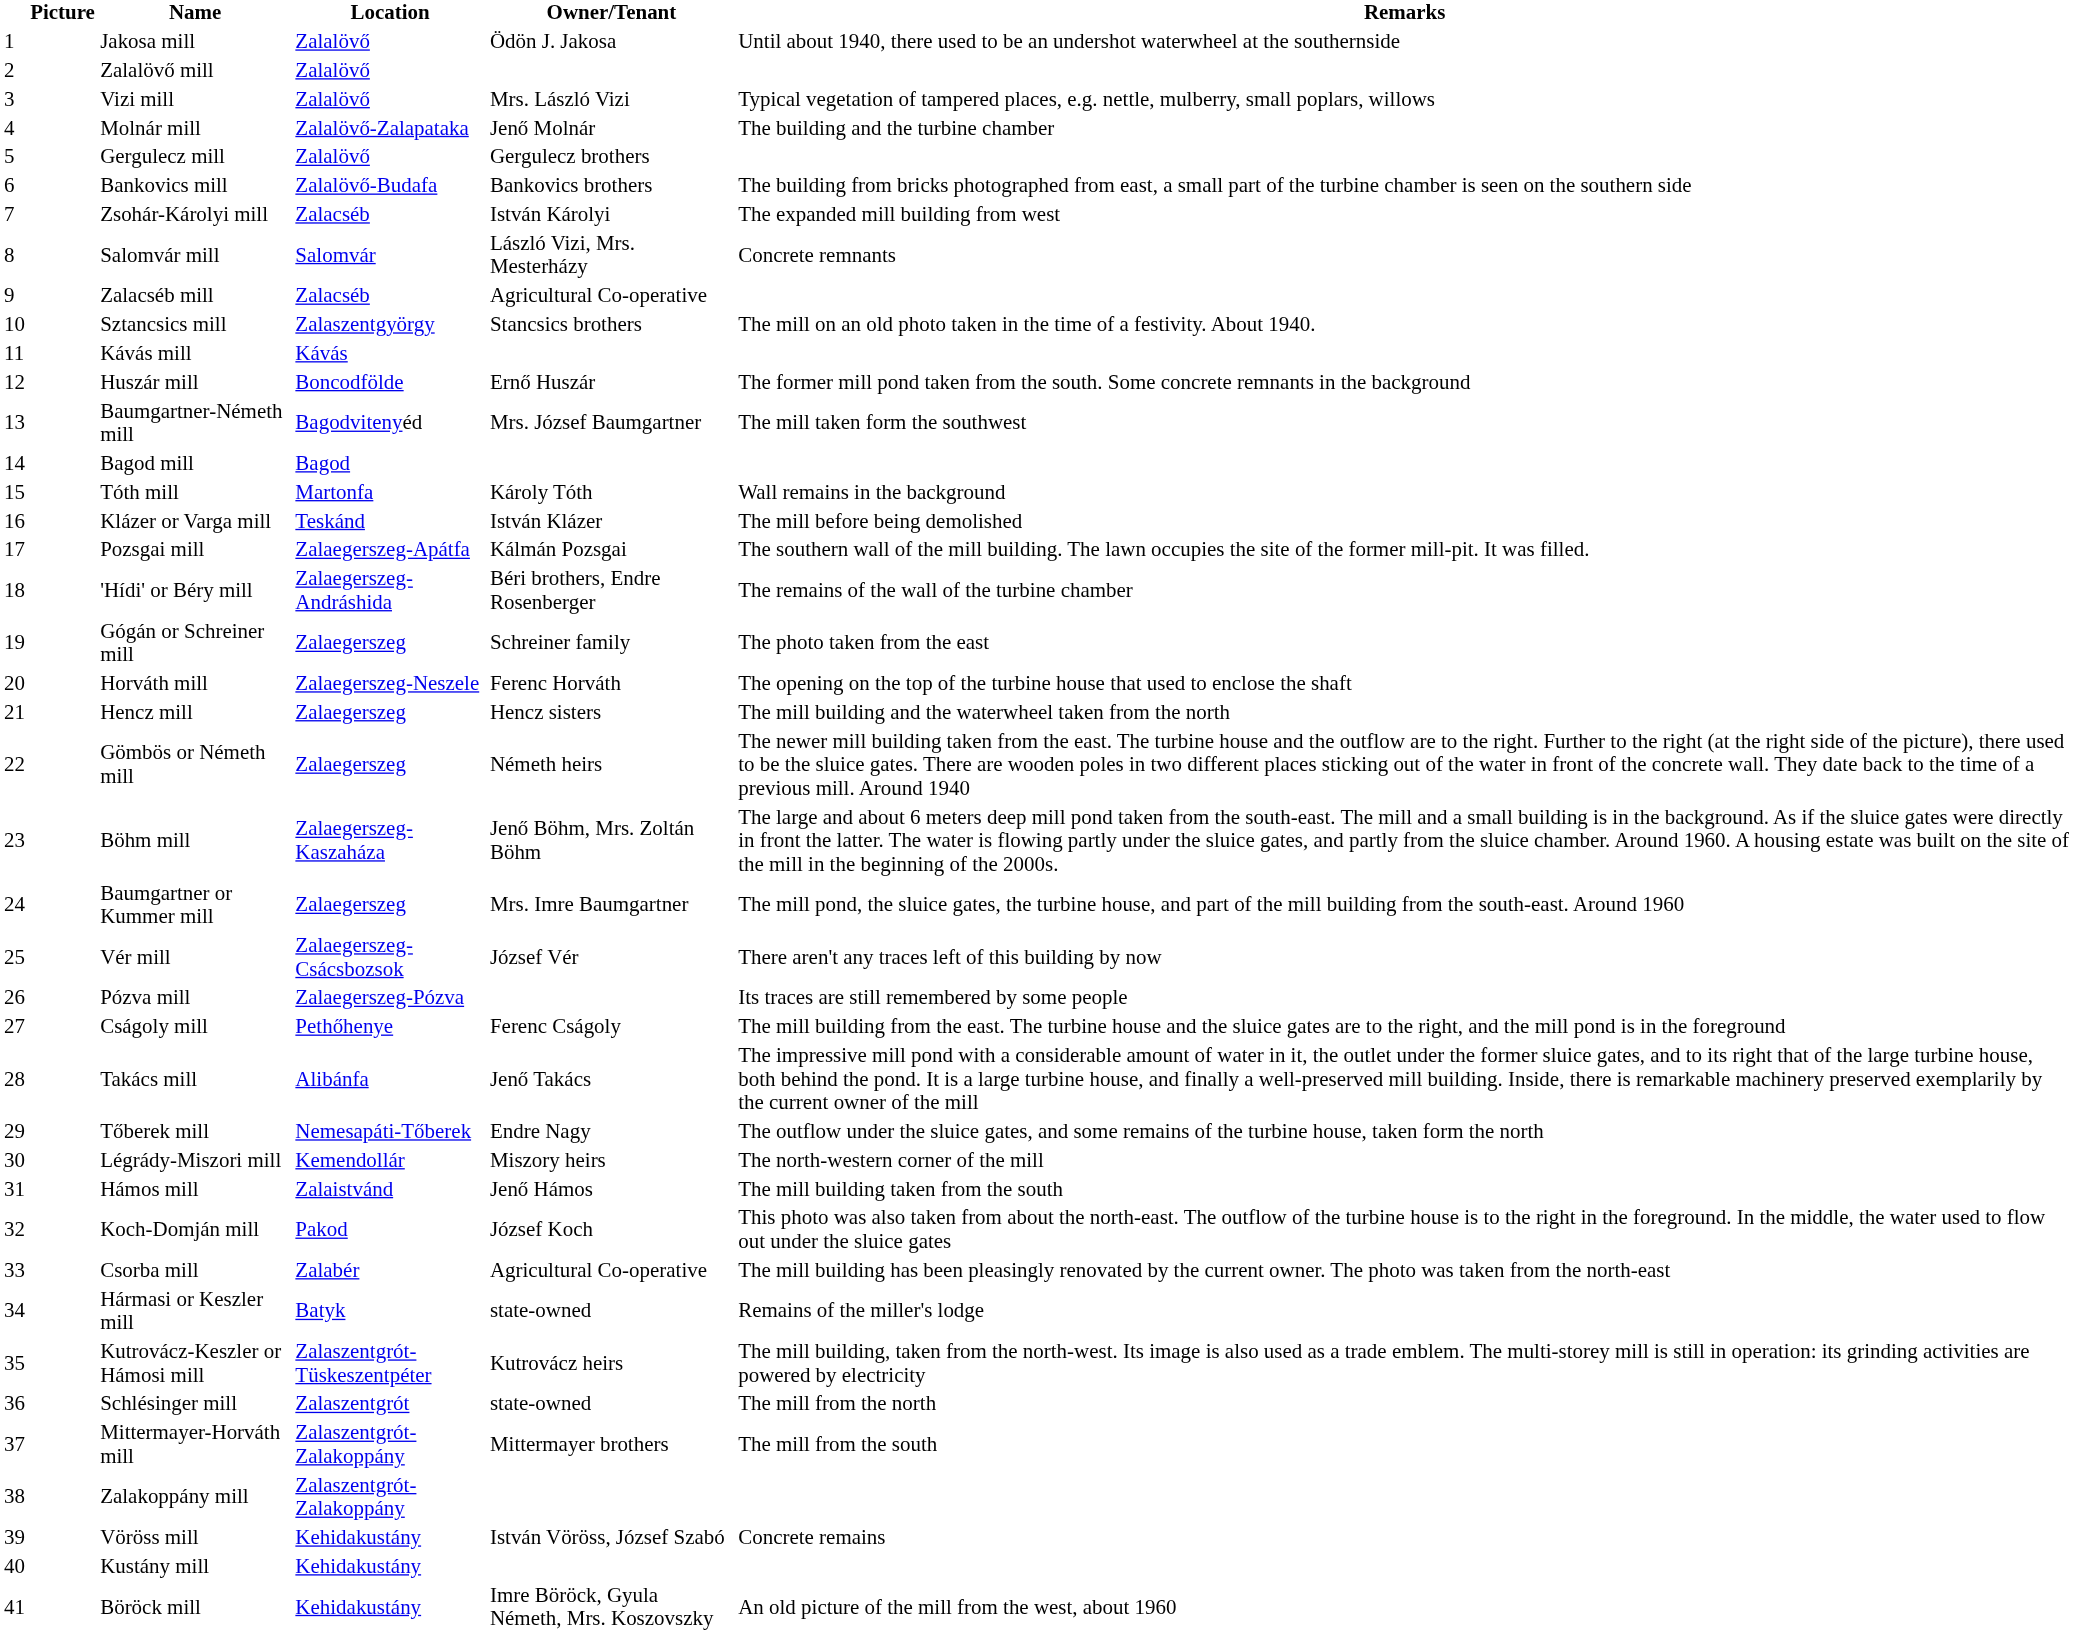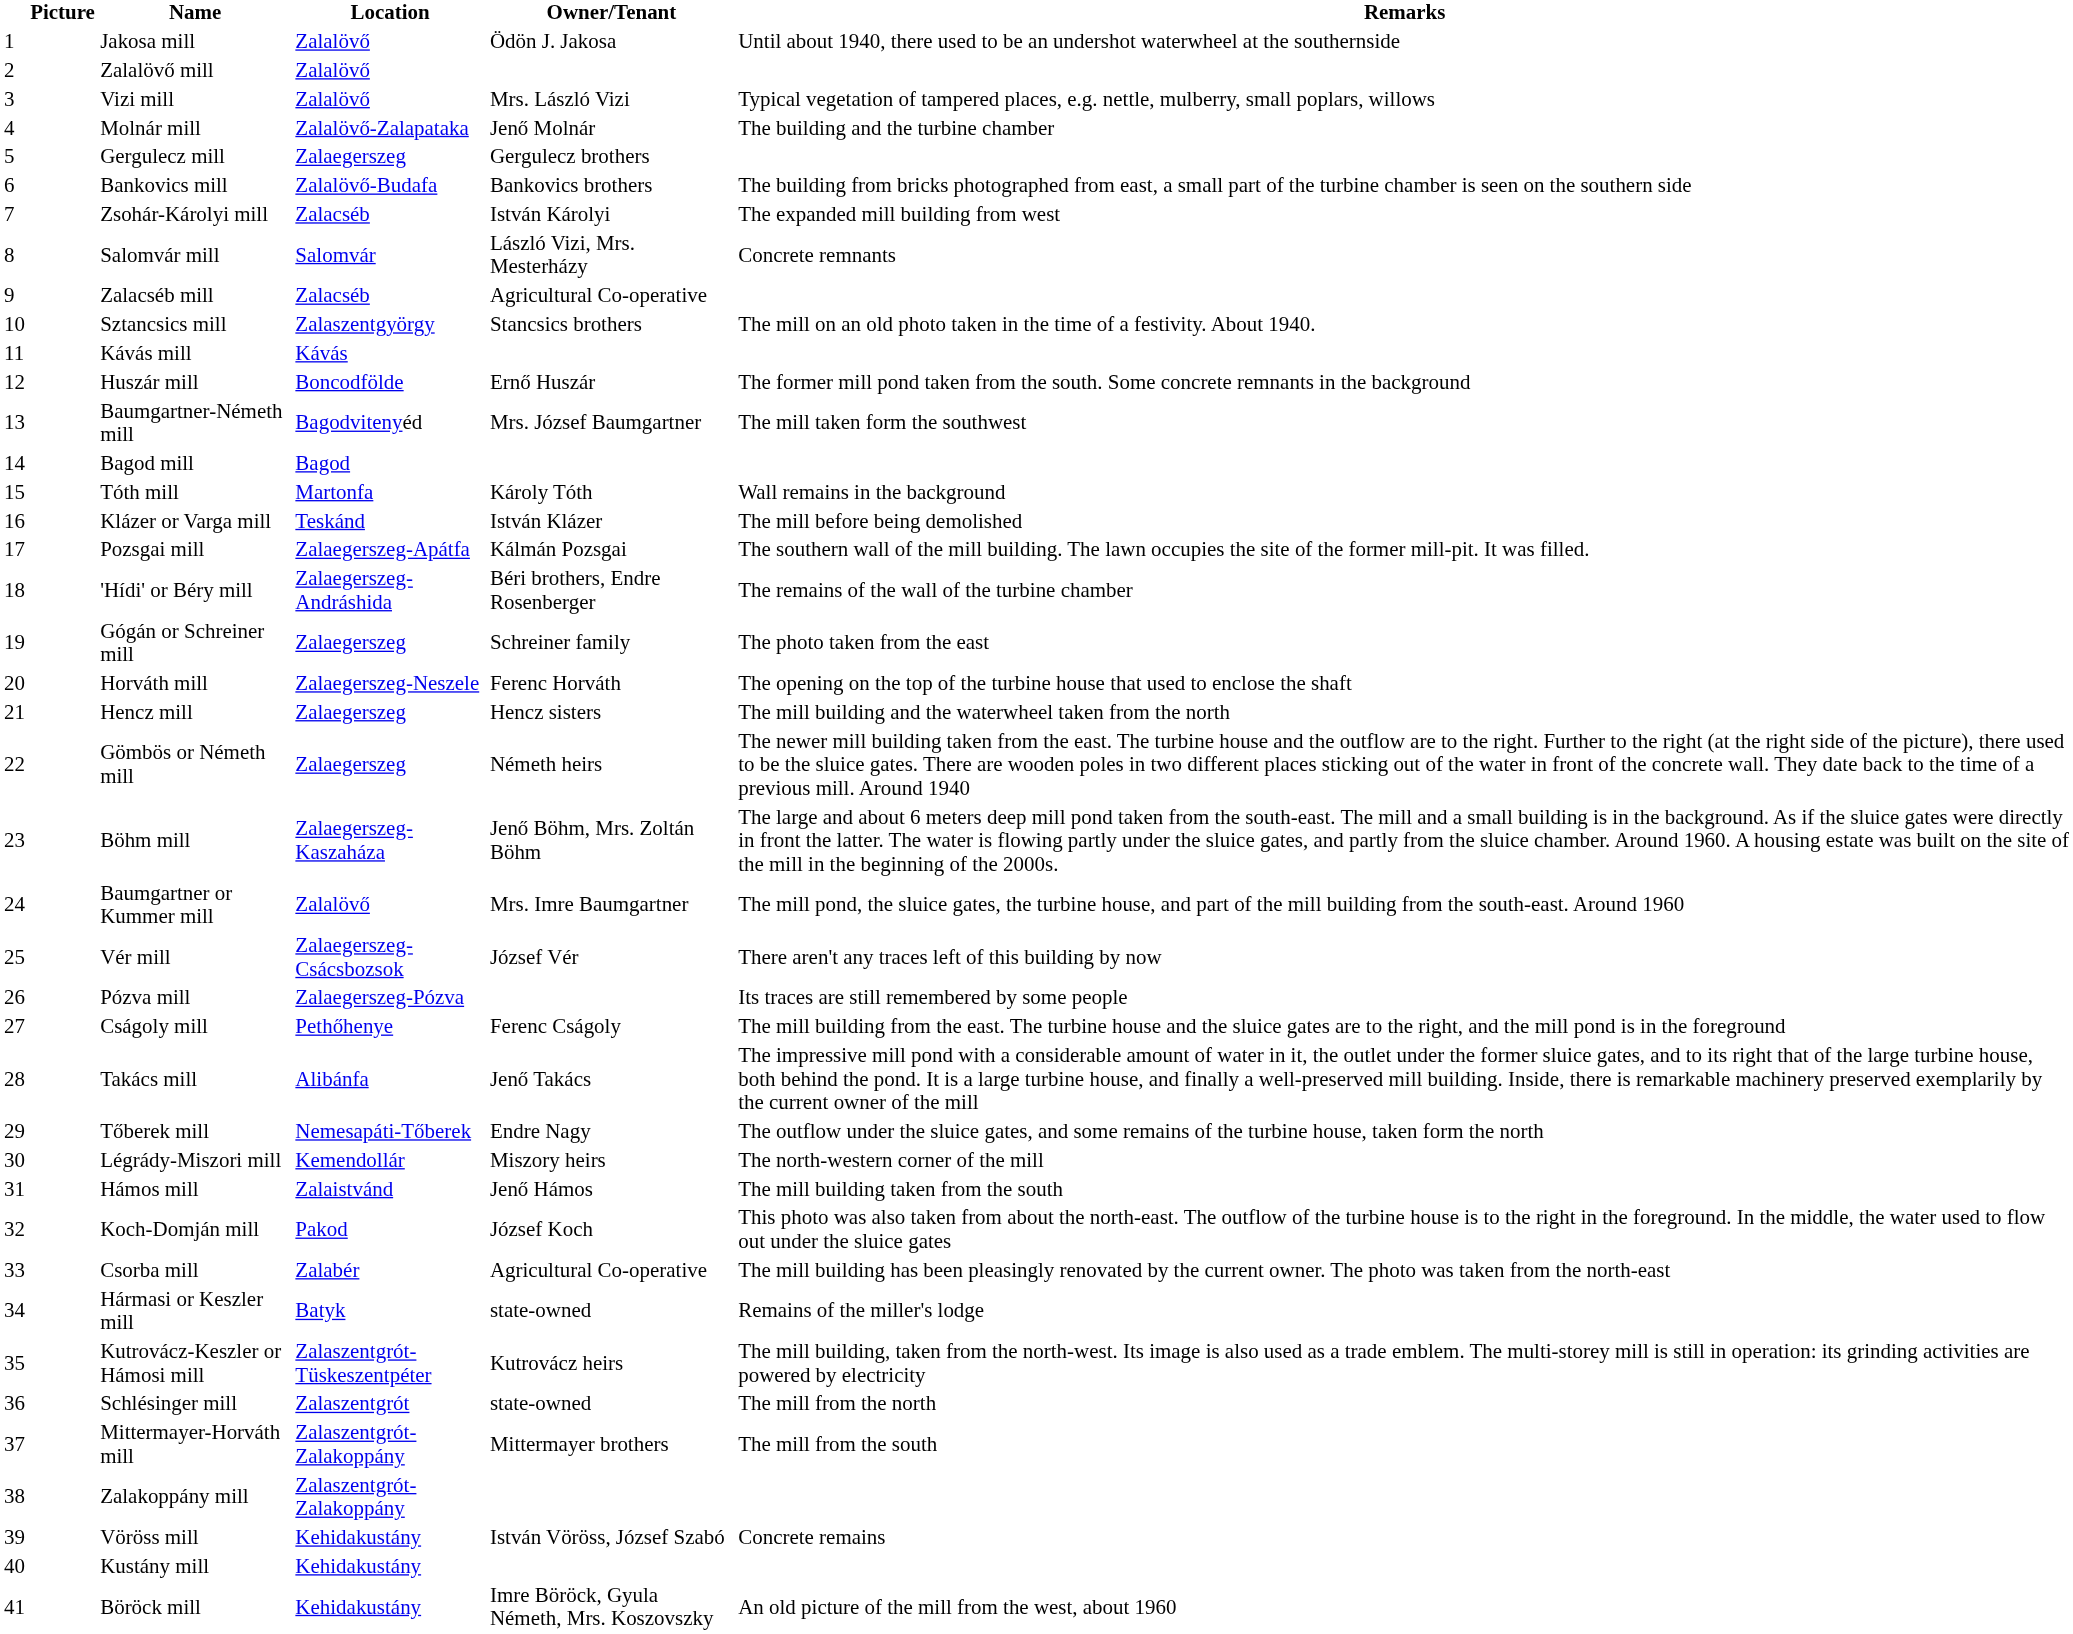Gergulecz mill | Location: Zalalövő -> Zalaegerszeg
Baumgartner or Kummer mill | Location: Zalaegerszeg -> Zalalövő
